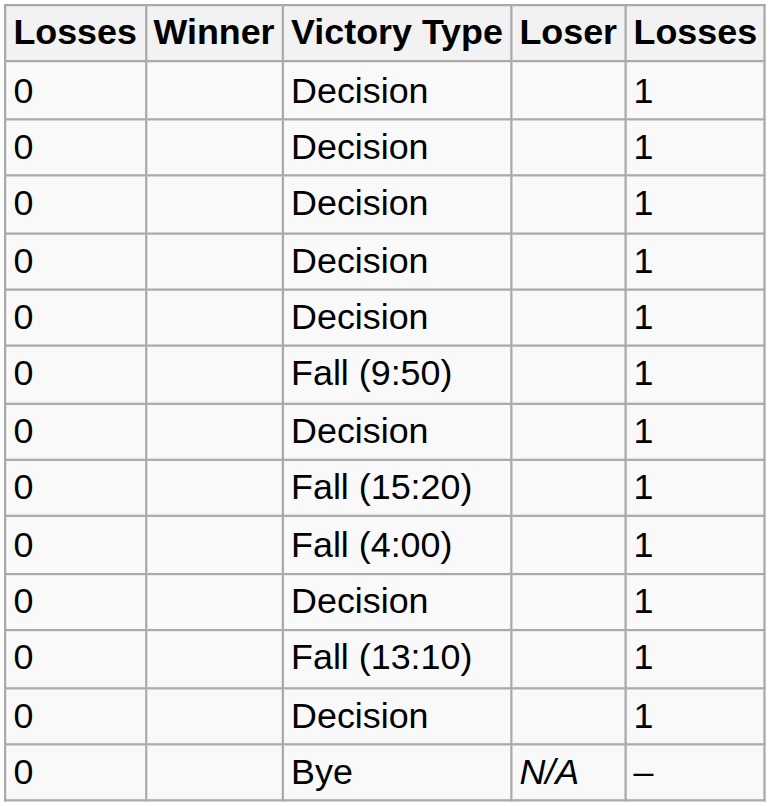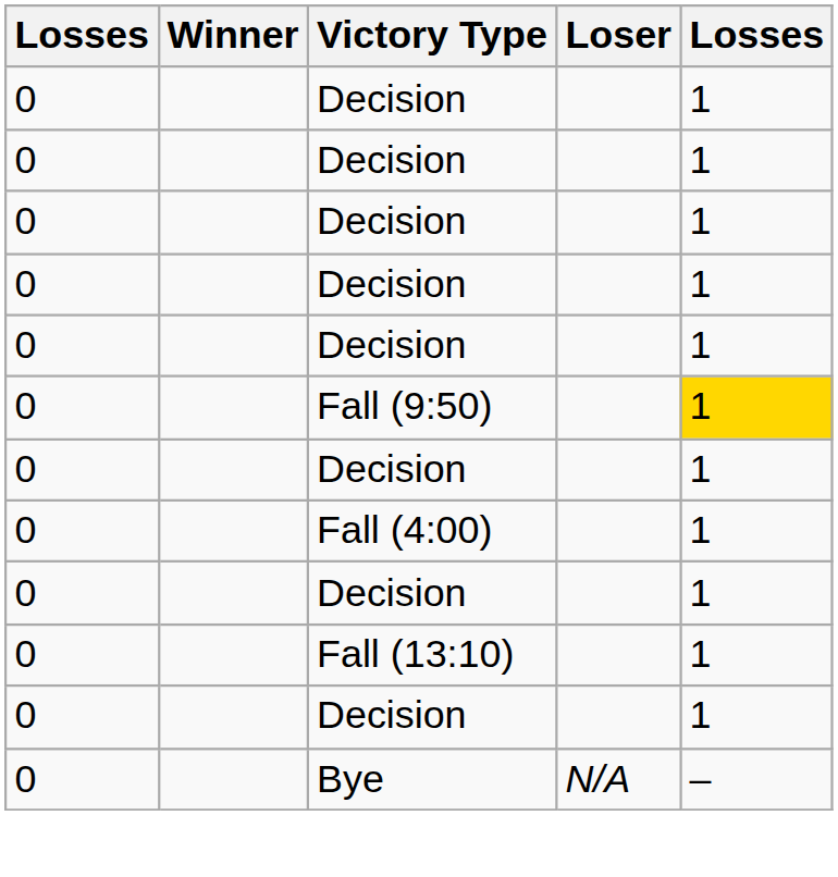Fall (9:50) | column 5: no background -> gold background
- row: 0 | Fall (15:20) | 1
